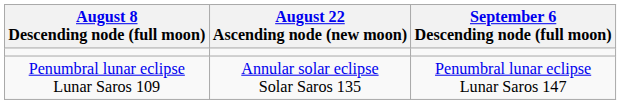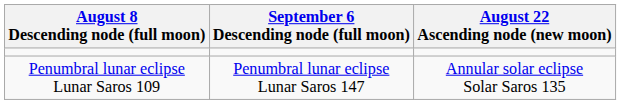columns swapped: August 22 Ascending node (new moon) <-> September 6 Descending node (full moon)
